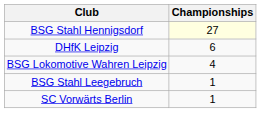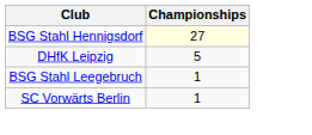DHfK Leipzig | Championships: 6 -> 5
- row: BSG Lokomotive Wahren Leipzig | 4
